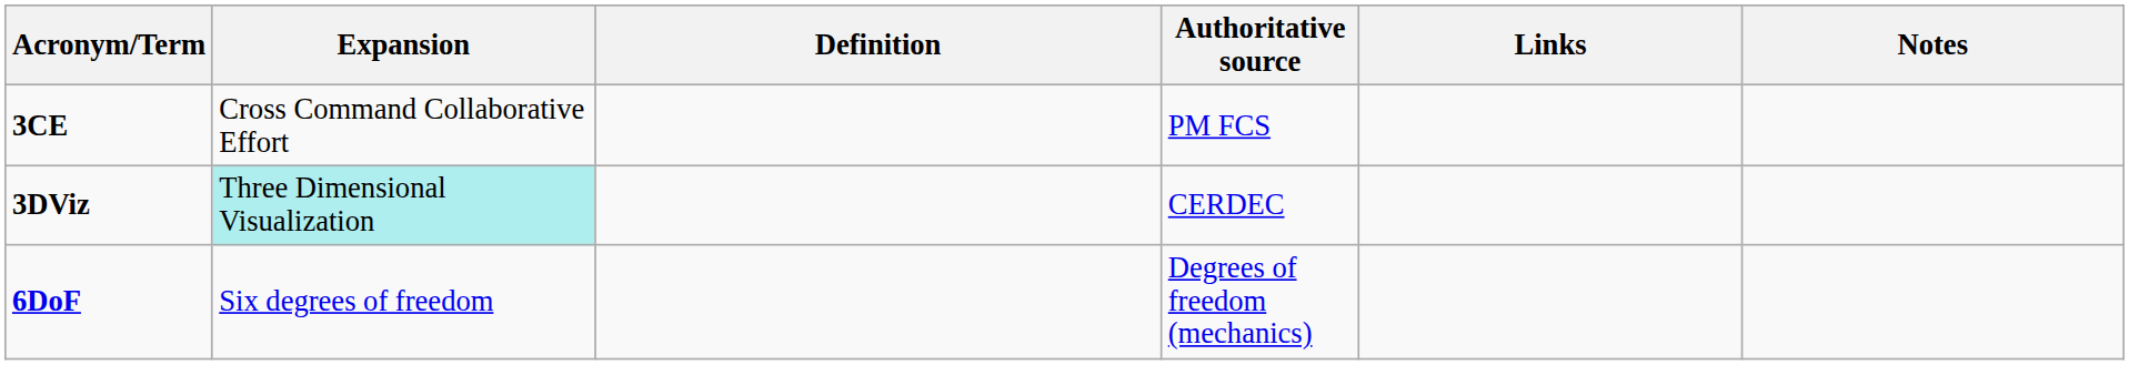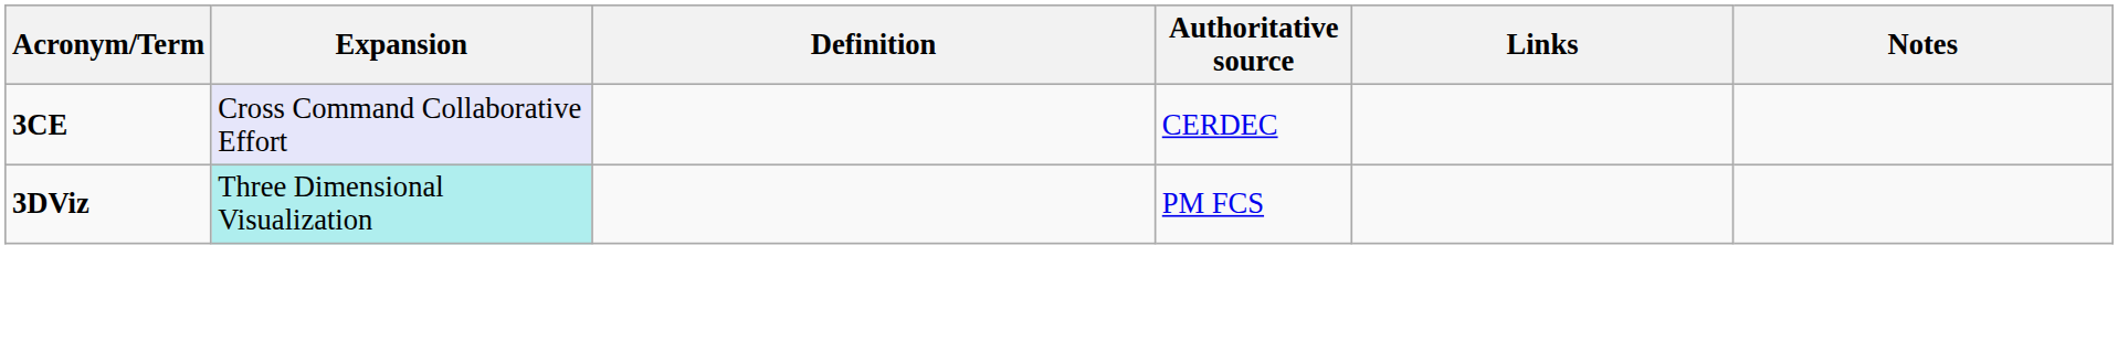3CE | Expansion: no background -> lavender background
3CE | Authoritative source: PM FCS -> CERDEC
3DViz | Authoritative source: CERDEC -> PM FCS
- row: 6DoF | Six degrees of freedom | Degrees of freedom (mechanics)
